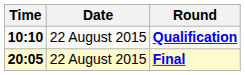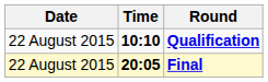columns swapped: Date <-> Time
